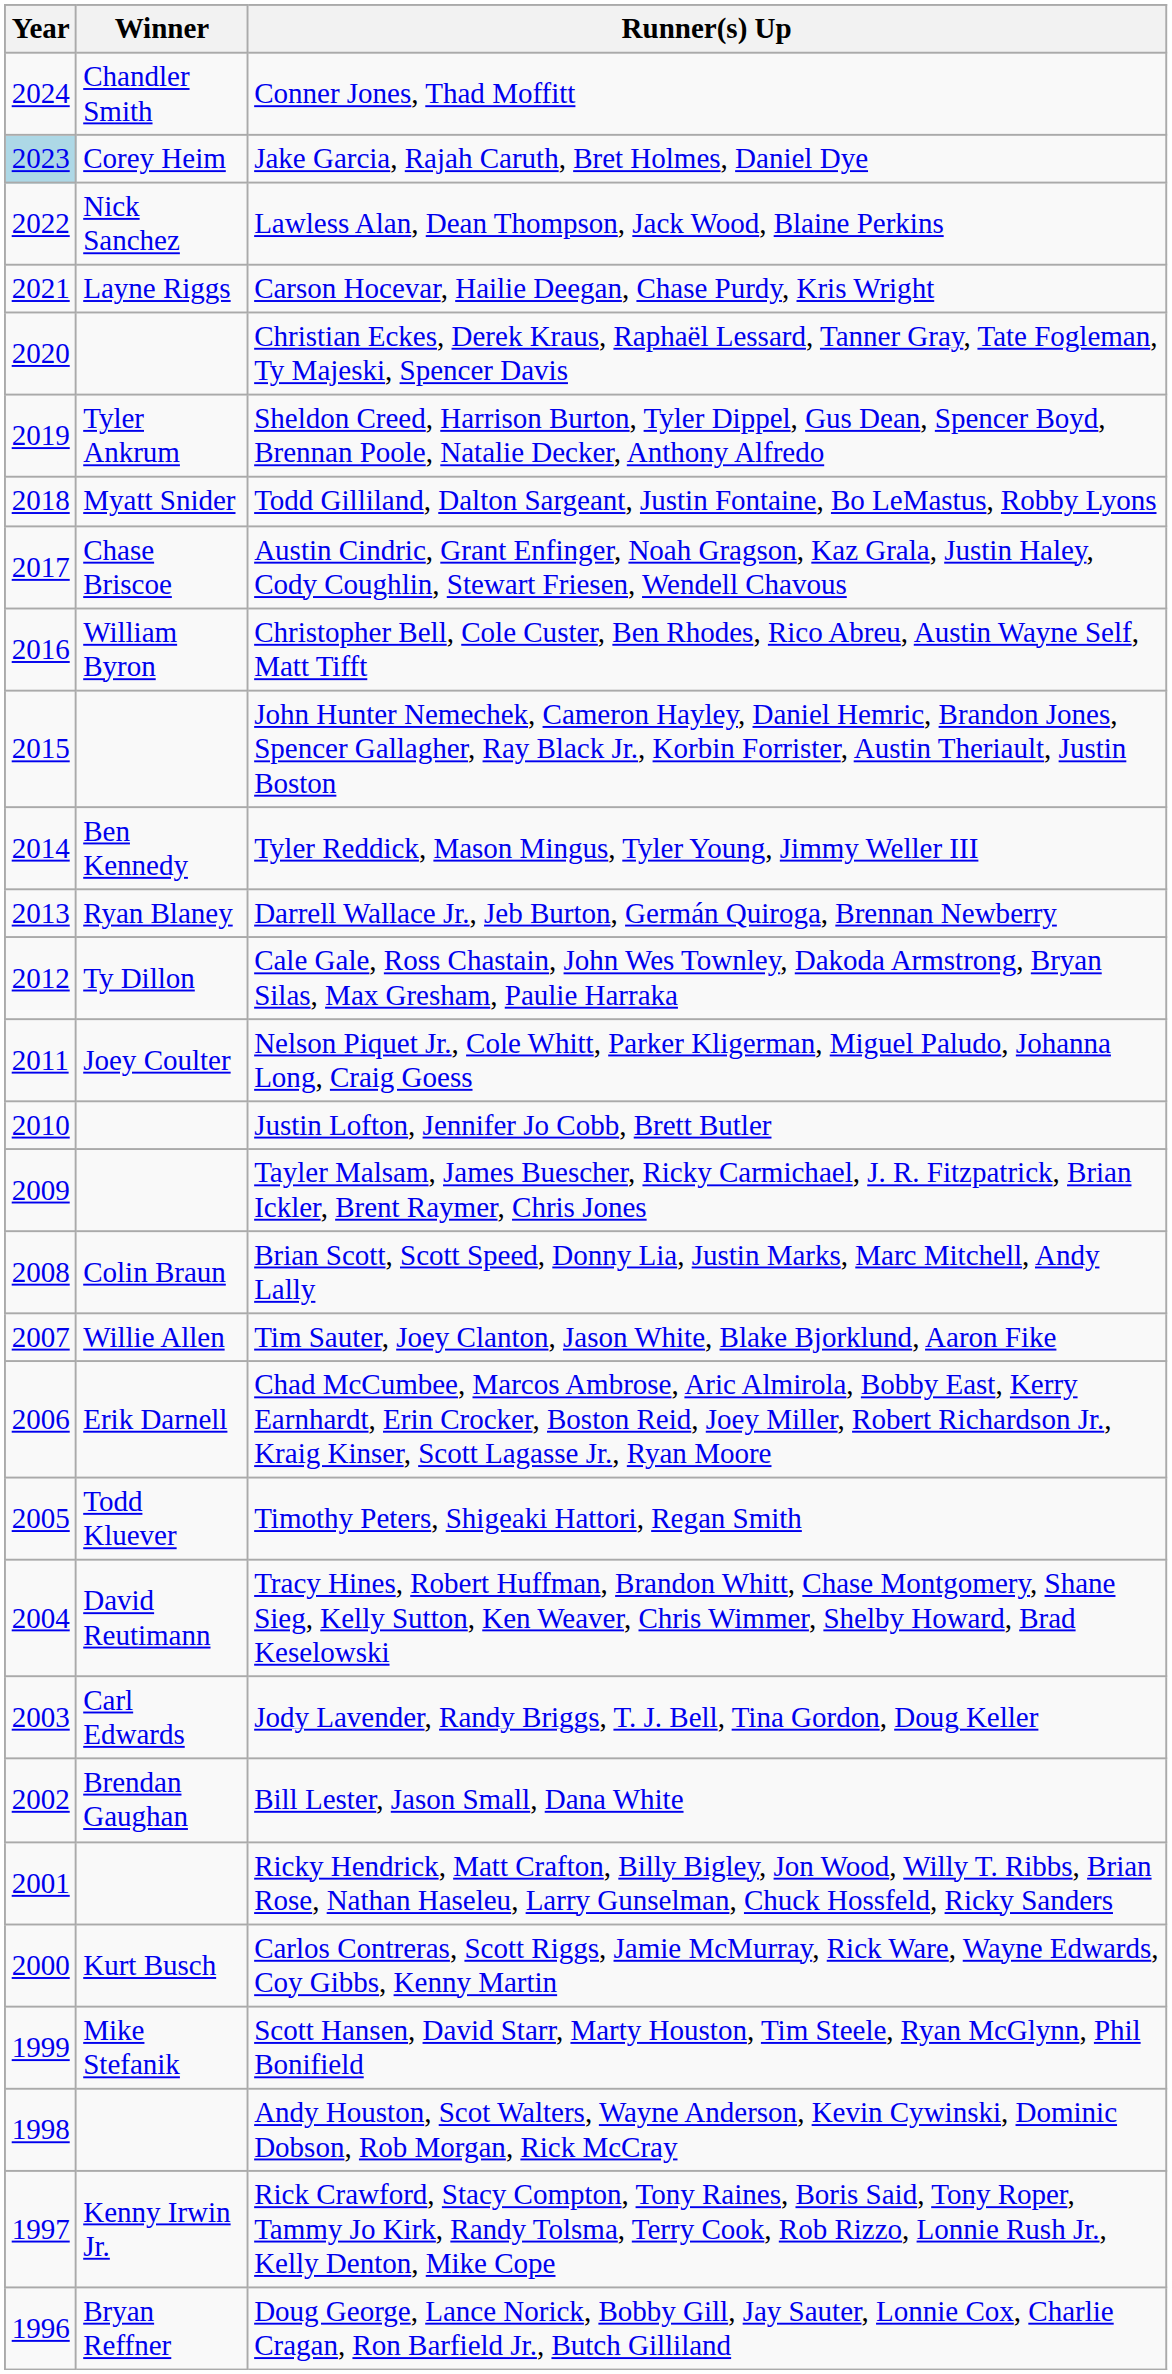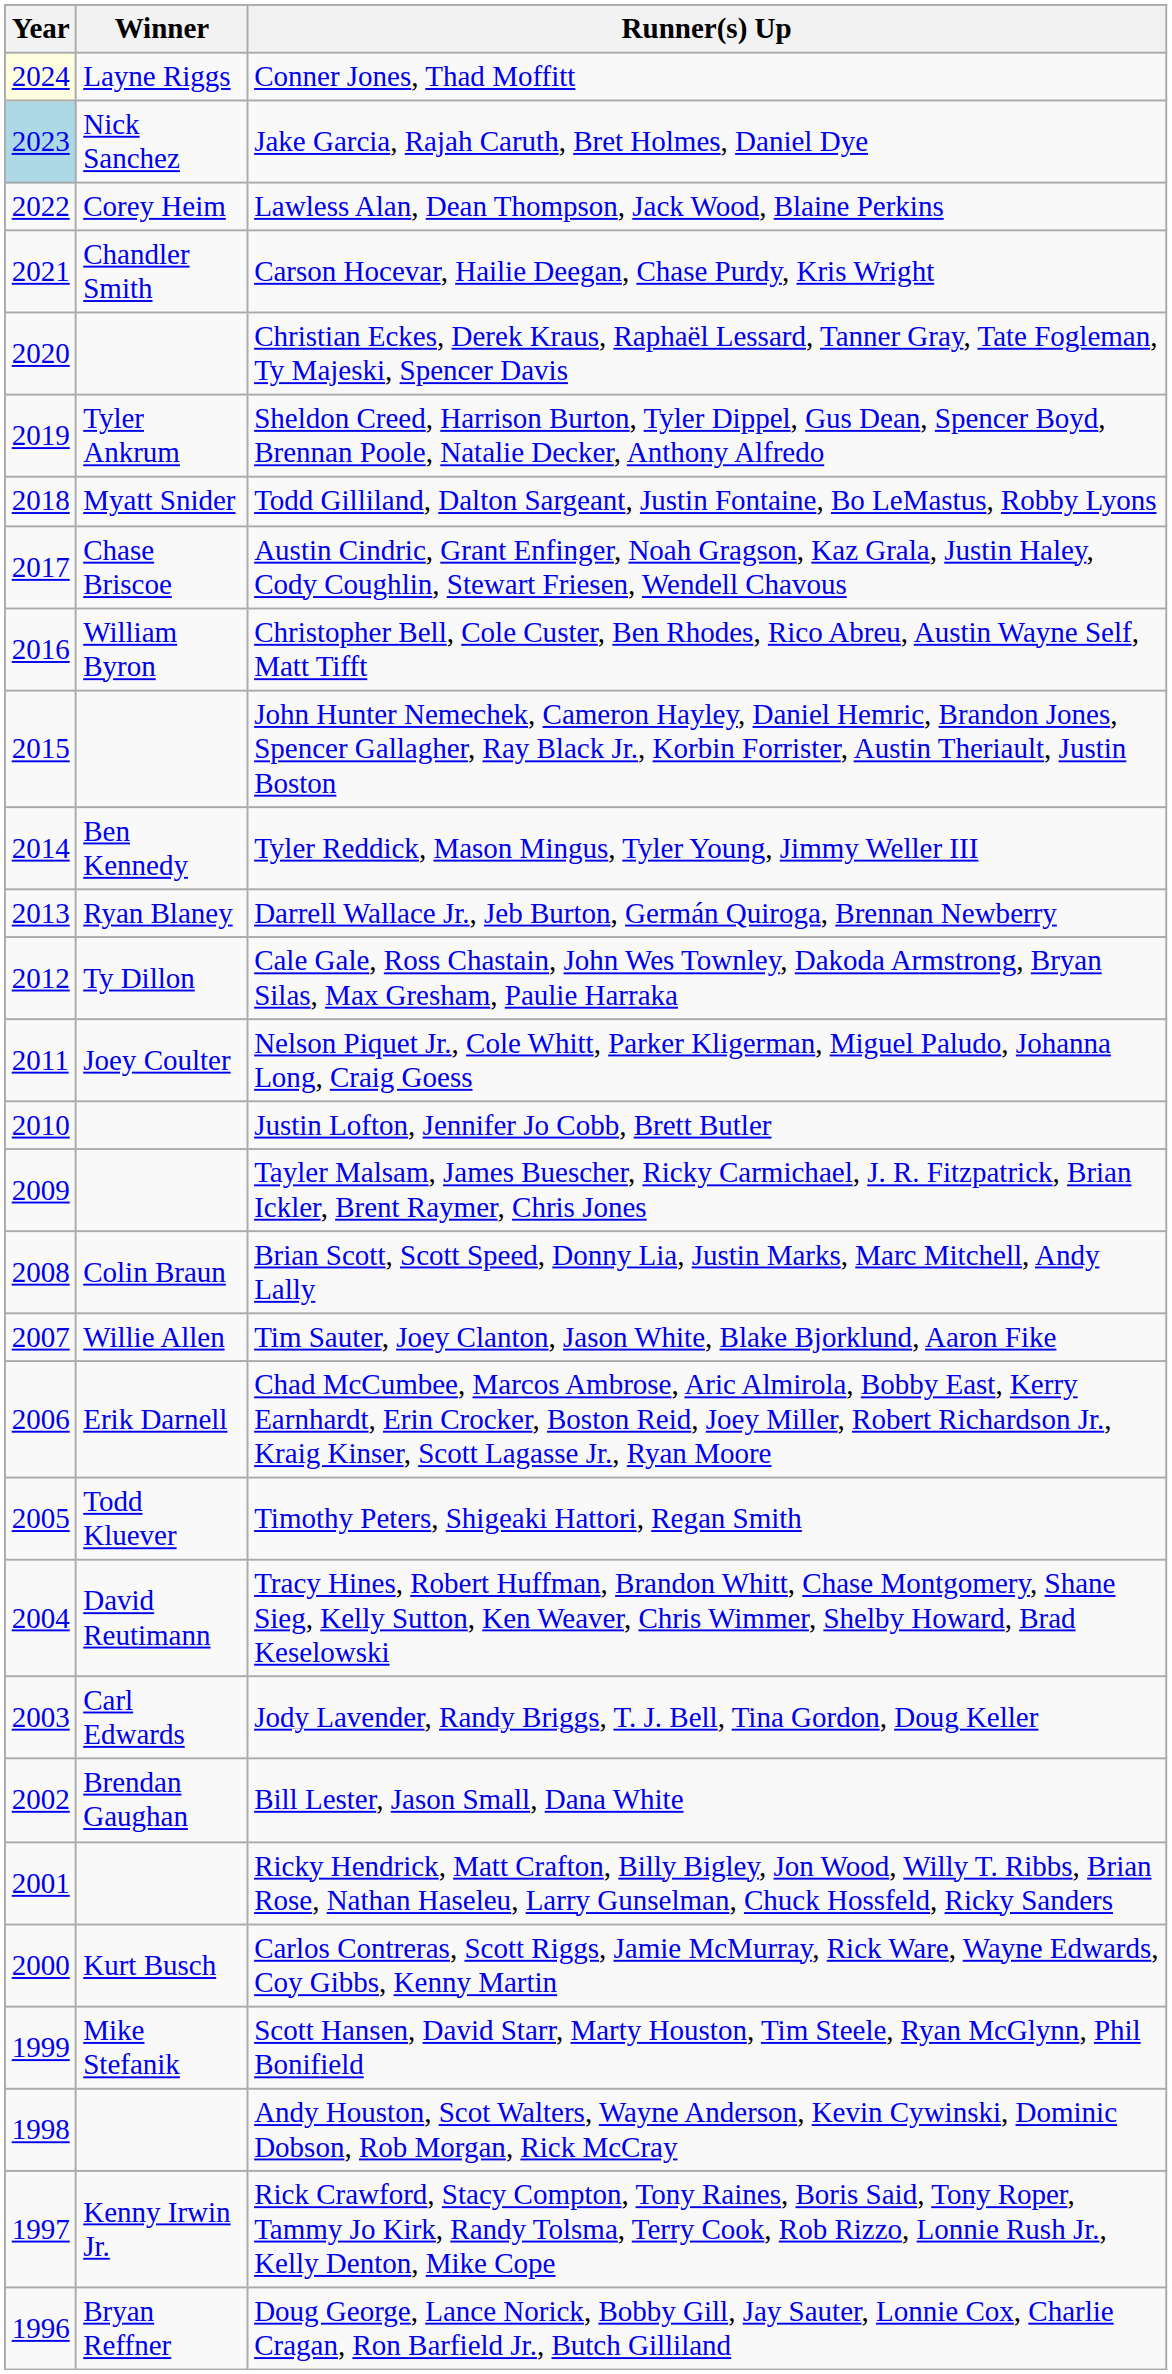Conner Jones, Thad Moffitt | Year: no background -> lightyellow background
Conner Jones, Thad Moffitt | Winner: Chandler Smith -> Layne Riggs
Jake Garcia, Rajah Caruth, Bret Holmes, Daniel Dye | Winner: Corey Heim -> Nick Sanchez
Lawless Alan, Dean Thompson, Jack Wood, Blaine Perkins | Winner: Nick Sanchez -> Corey Heim
Carson Hocevar, Hailie Deegan, Chase Purdy, Kris Wright | Winner: Layne Riggs -> Chandler Smith
